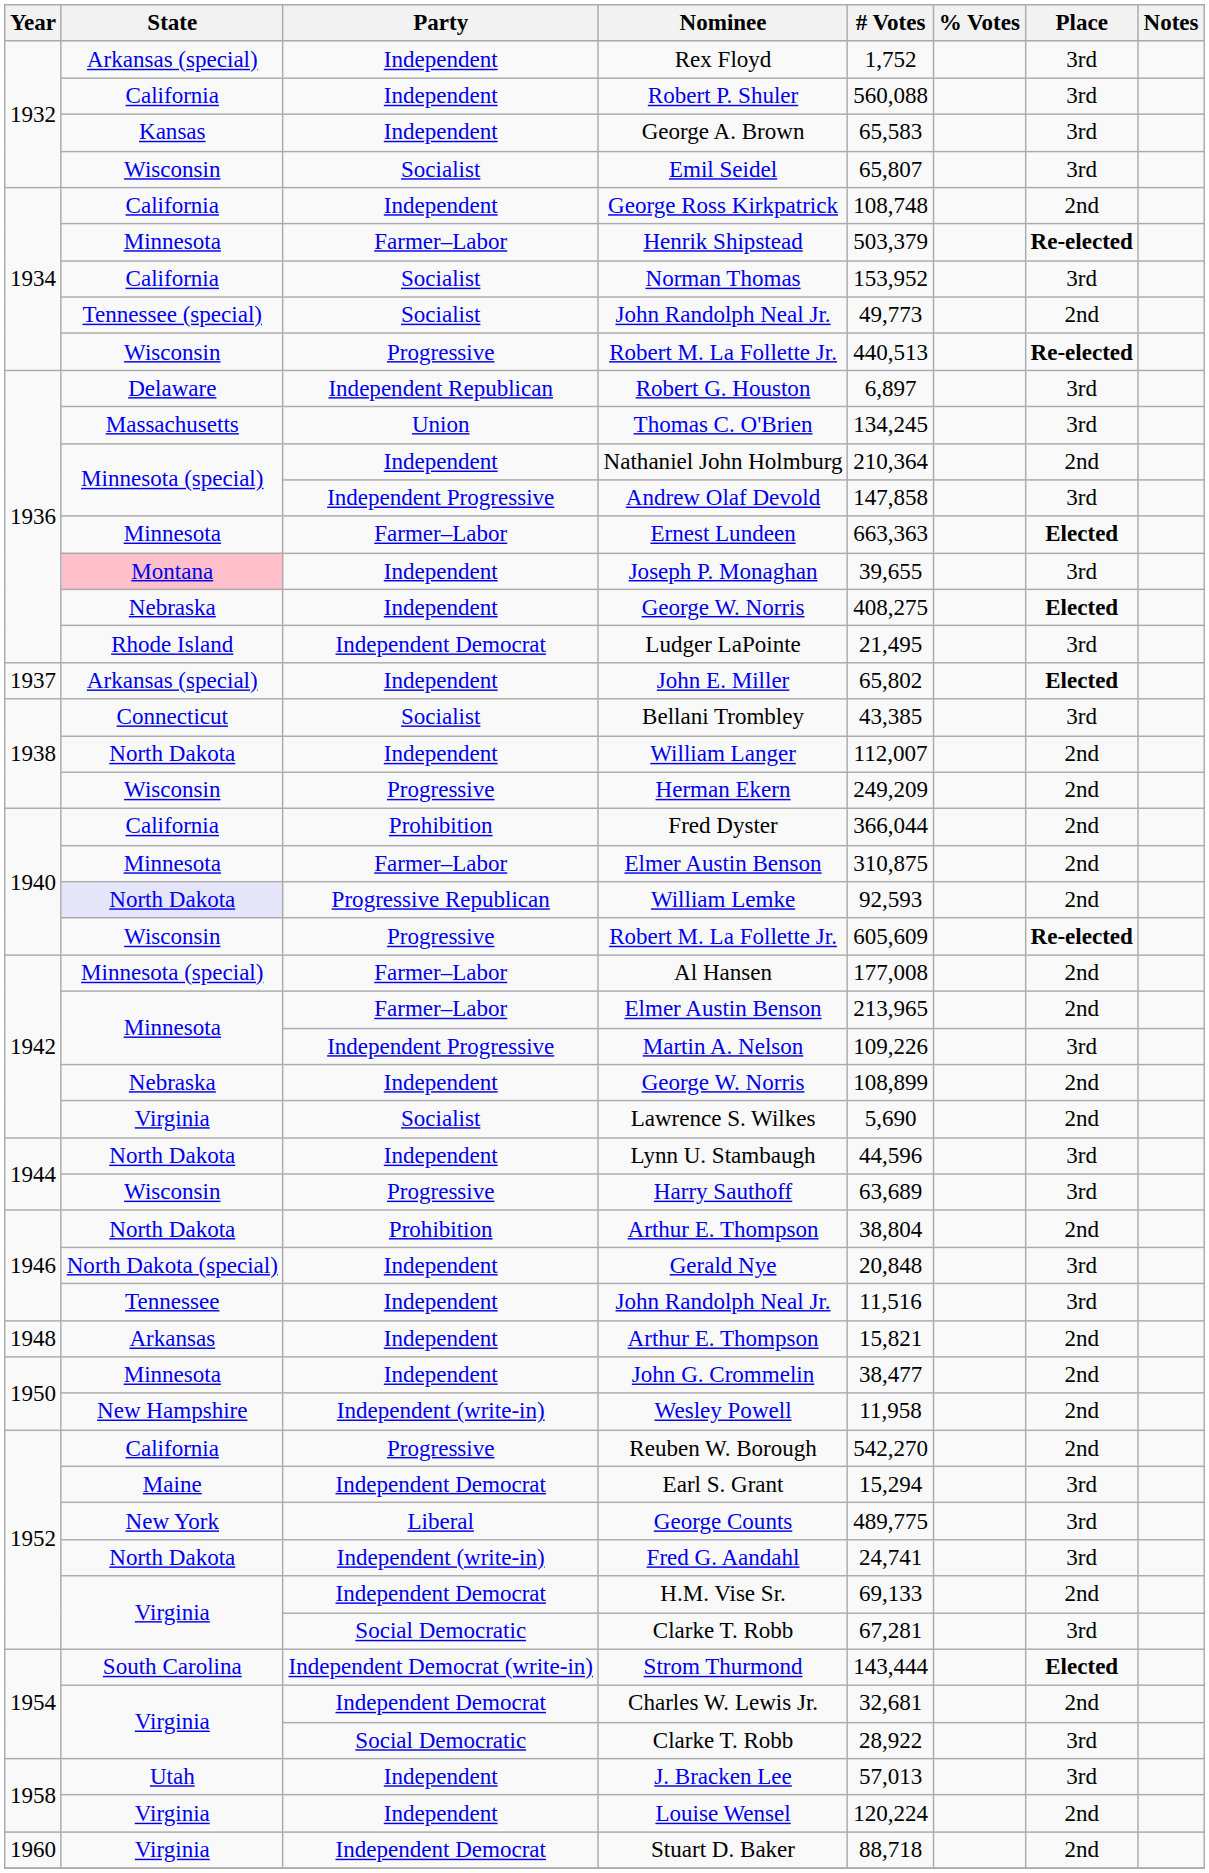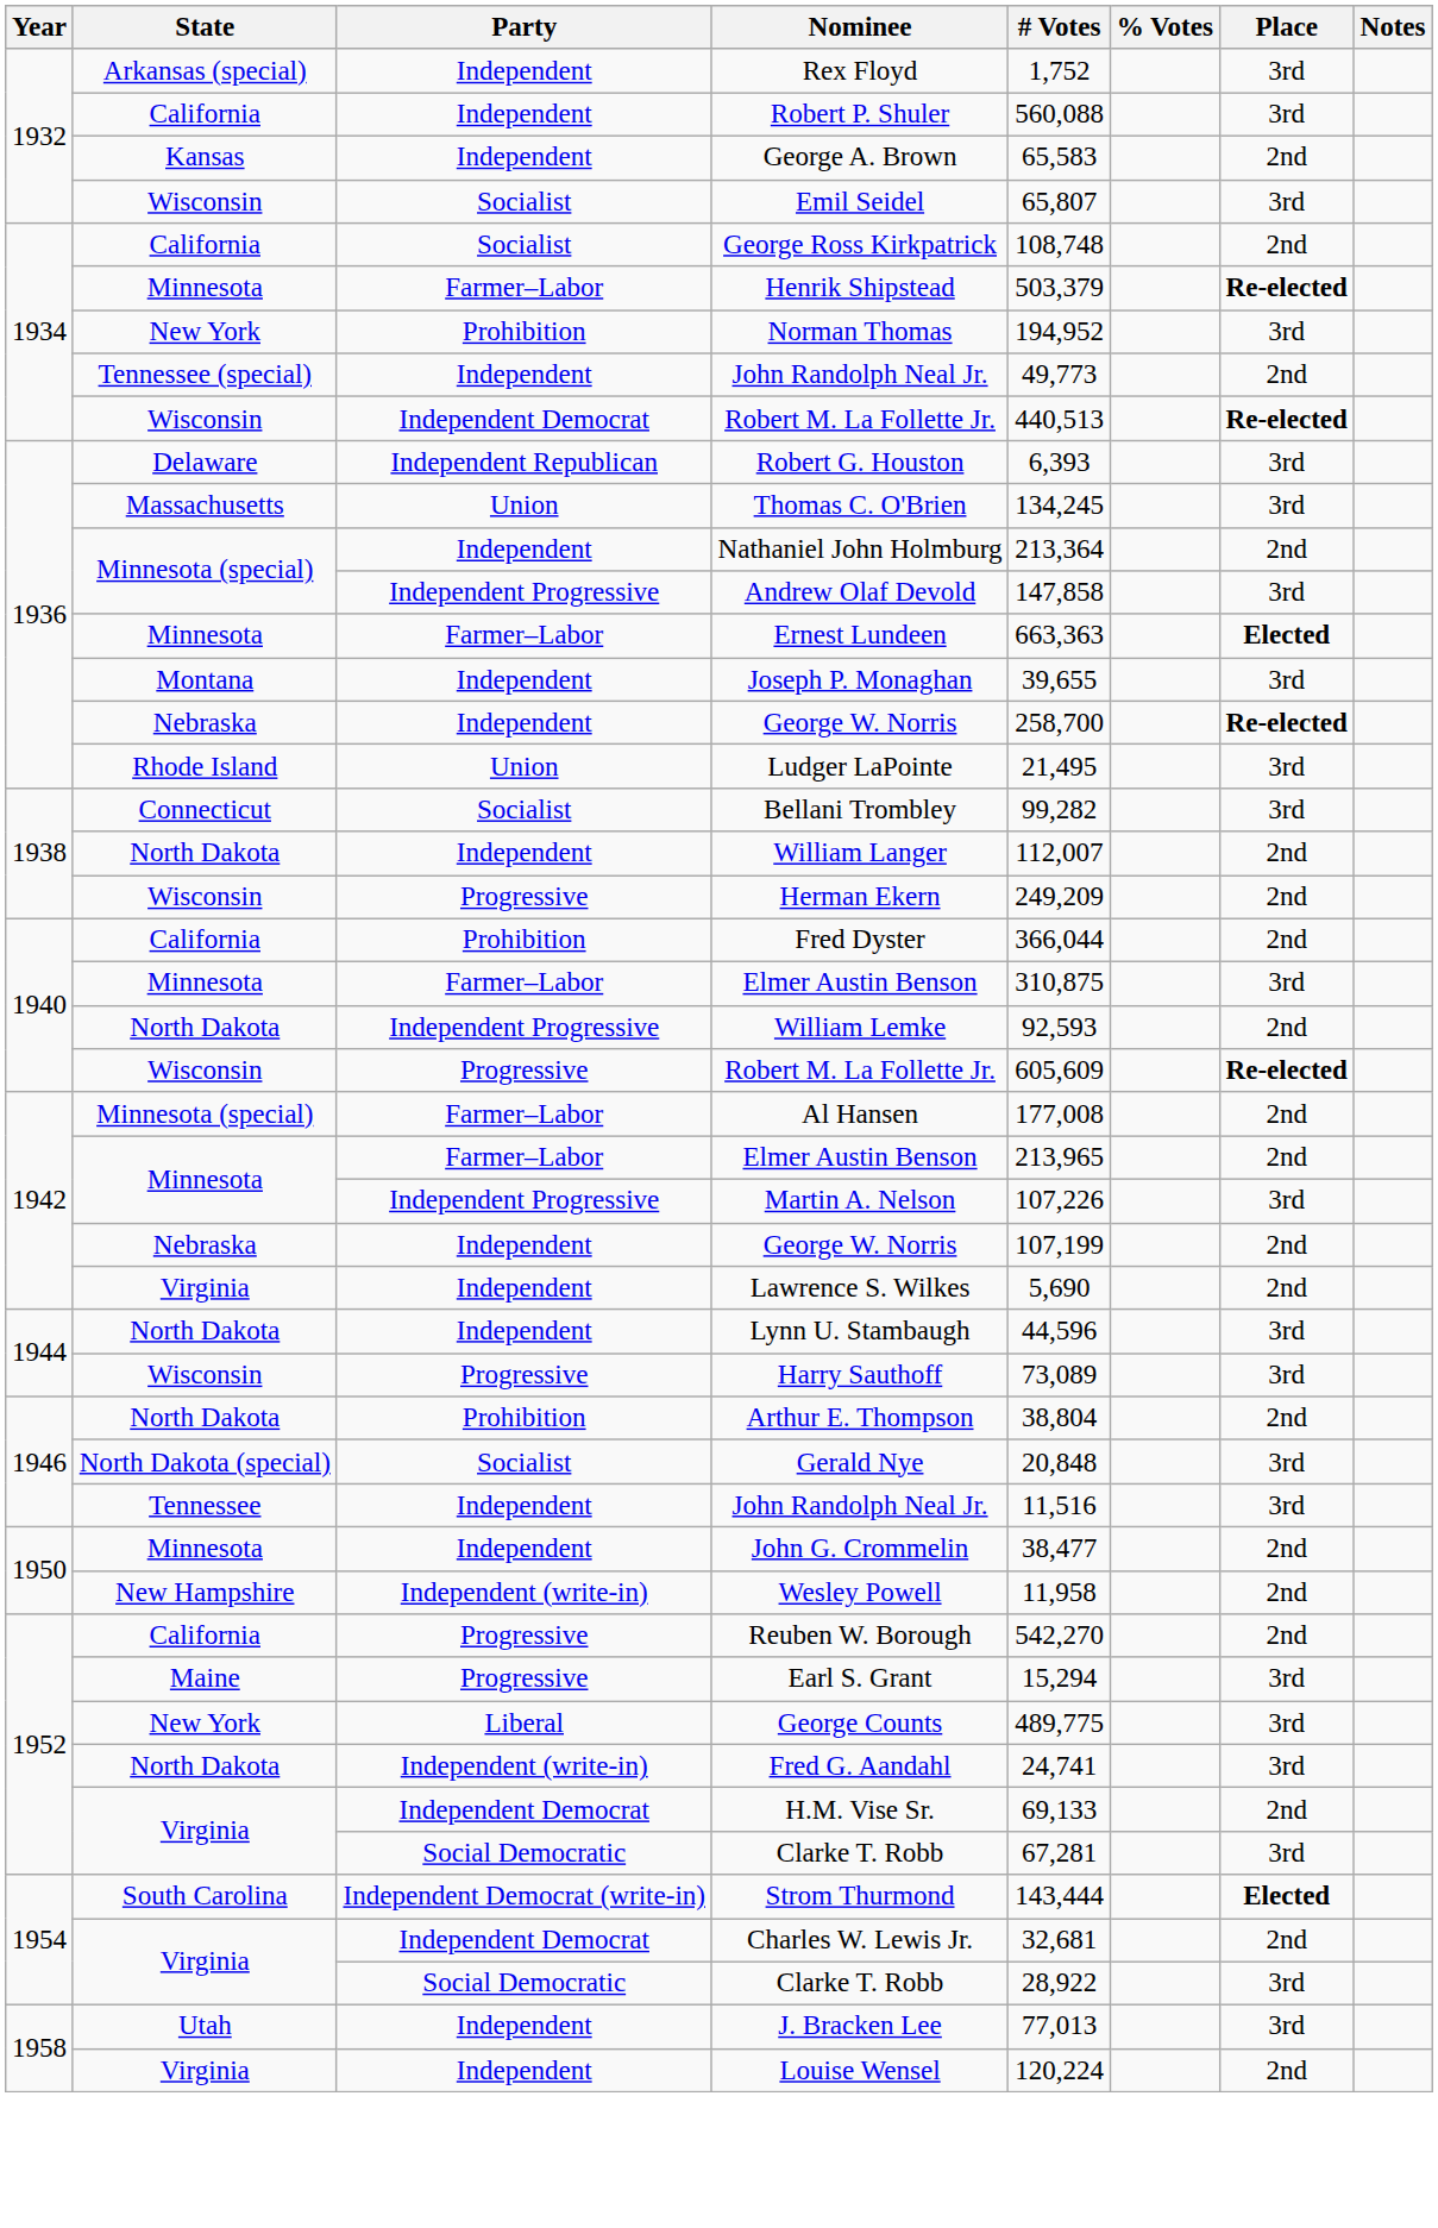George A. Brown | Place: 3rd -> 2nd
George Ross Kirkpatrick | Party: Independent -> Socialist
Norman Thomas | State: California -> New York
Norman Thomas | Party: Socialist -> Prohibition
Norman Thomas | # Votes: 153,952 -> 194,952
1934 / John Randolph Neal Jr. | Party: Socialist -> Independent
1934 / Robert M. La Follette Jr. | Party: Progressive -> Independent Democrat
Robert G. Houston | # Votes: 6,897 -> 6,393
Nathaniel John Holmburg | # Votes: 210,364 -> 213,364
Joseph P. Monaghan | State: pink background -> no background
1936 / George W. Norris | # Votes: 408,275 -> 258,700
1936 / George W. Norris | Place: Elected -> Re-elected
Ludger LaPointe | Party: Independent Democrat -> Union
- row: 1937 | Arkansas (special) | Independent | John E. Miller | 65,802 | Elected
Bellani Trombley | # Votes: 43,385 -> 99,282
1940 / Elmer Austin Benson | Place: 2nd -> 3rd
William Lemke | State: lavender background -> no background
William Lemke | Party: Progressive Republican -> Independent Progressive
Martin A. Nelson | # Votes: 109,226 -> 107,226
1942 / George W. Norris | # Votes: 108,899 -> 107,199
Lawrence S. Wilkes | Party: Socialist -> Independent
Harry Sauthoff | # Votes: 63,689 -> 73,089
Gerald Nye | Party: Independent -> Socialist
- row: 1948 | Arkansas | Independent | Arthur E. Thompson | 15,821 | 2nd
Earl S. Grant | Party: Independent Democrat -> Progressive
J. Bracken Lee | # Votes: 57,013 -> 77,013
- row: 1960 | Virginia | Independent Democrat | Stuart D. Baker | 88,718 | 2nd
